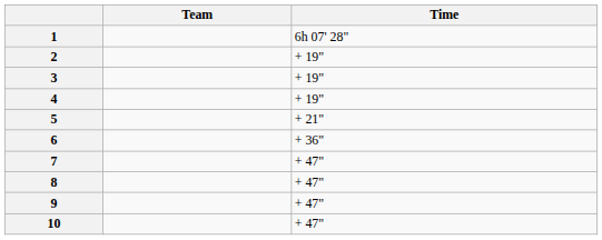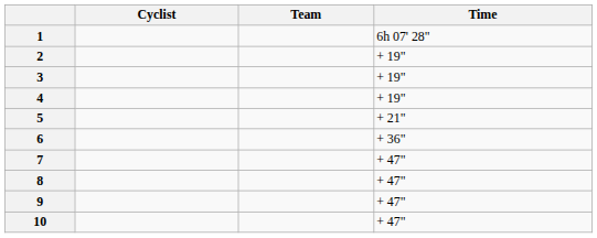+ column: Cyclist
